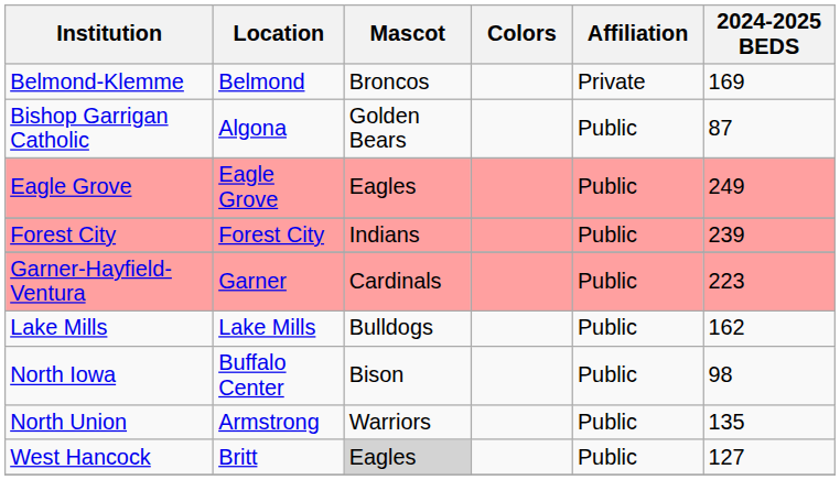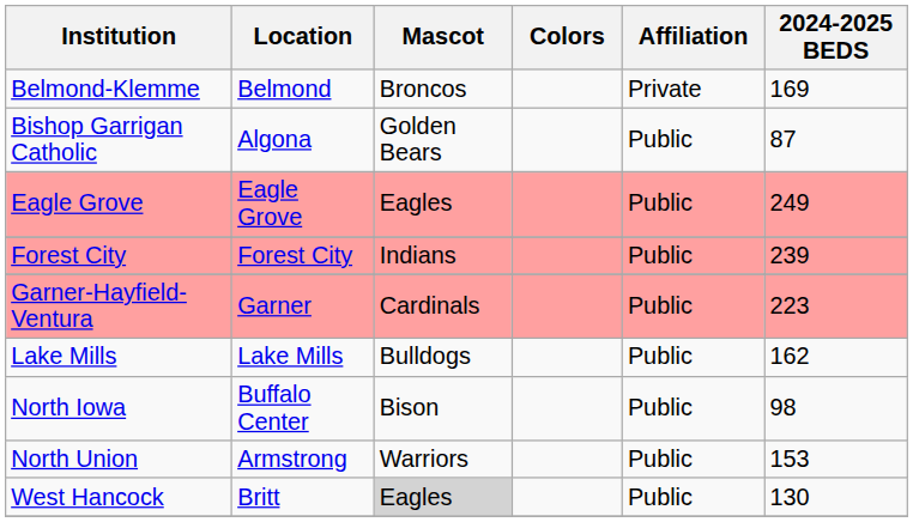North Union | 2024-2025 BEDS: 135 -> 153
West Hancock | 2024-2025 BEDS: 127 -> 130
